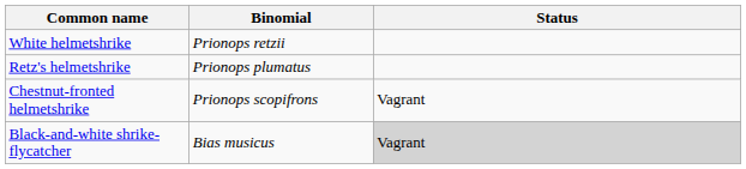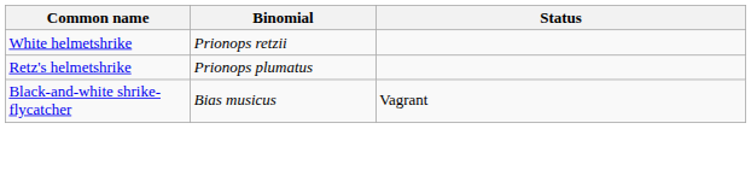- row: Chestnut-fronted helmetshrike | Prionops scopifrons | Vagrant
Black-and-white shrike-flycatcher | Status: lightgrey background -> no background
